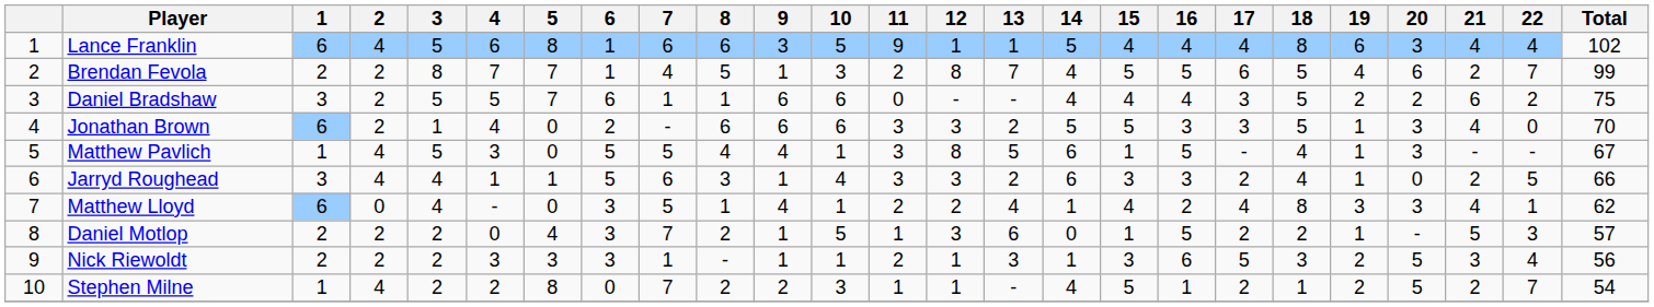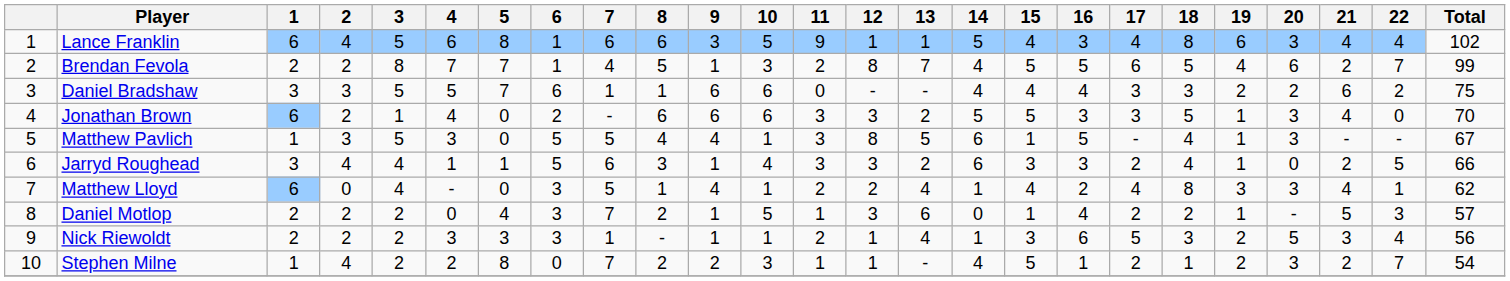Lance Franklin | 16: 4 -> 3
Daniel Bradshaw | 2: 2 -> 3
Daniel Bradshaw | 18: 5 -> 3
Matthew Pavlich | 2: 4 -> 3
Daniel Motlop | 16: 5 -> 4
Nick Riewoldt | 13: 3 -> 4
Stephen Milne | 20: 5 -> 3
